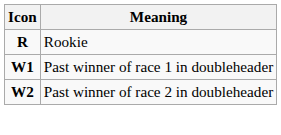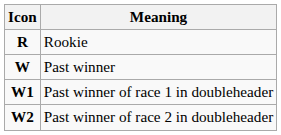+ row: W | Past winner
